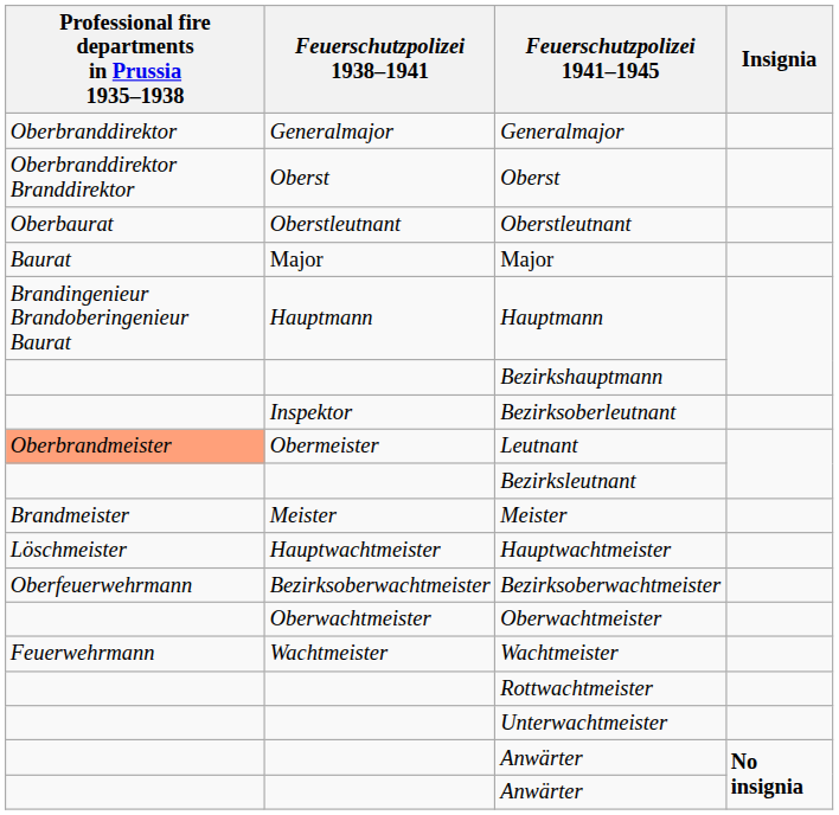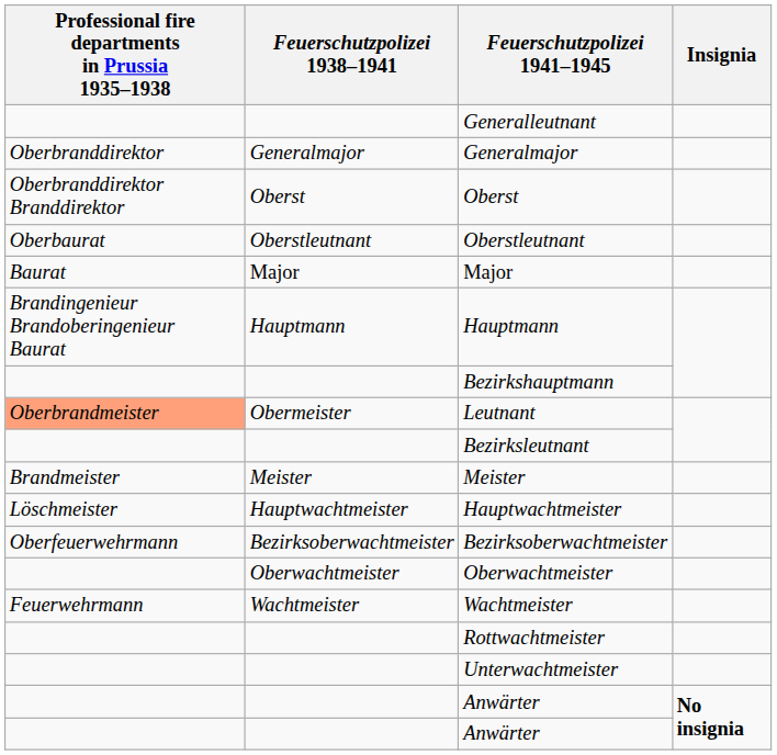+ row: Generalleutnant
- row: Inspektor | Bezirksoberleutnant
